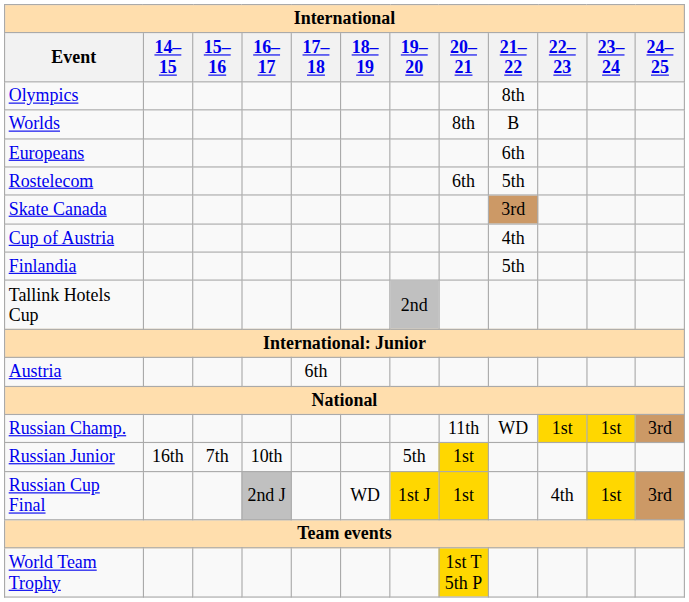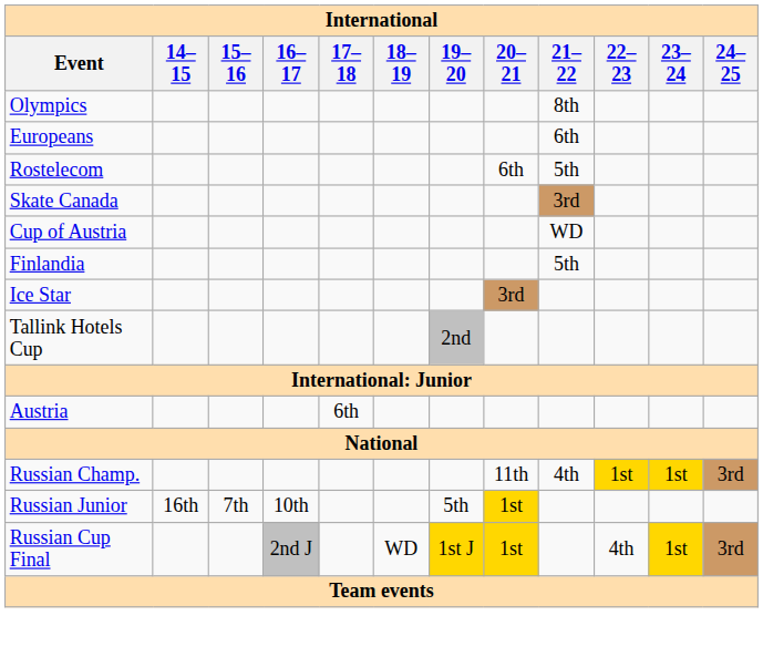- row: Worlds | 8th | B
Cup of Austria | 21–22: 4th -> WD
+ row: Ice Star | 3rd
Russian Champ. | 21–22: WD -> 4th
- row: World Team Trophy | 1st T 5th P
